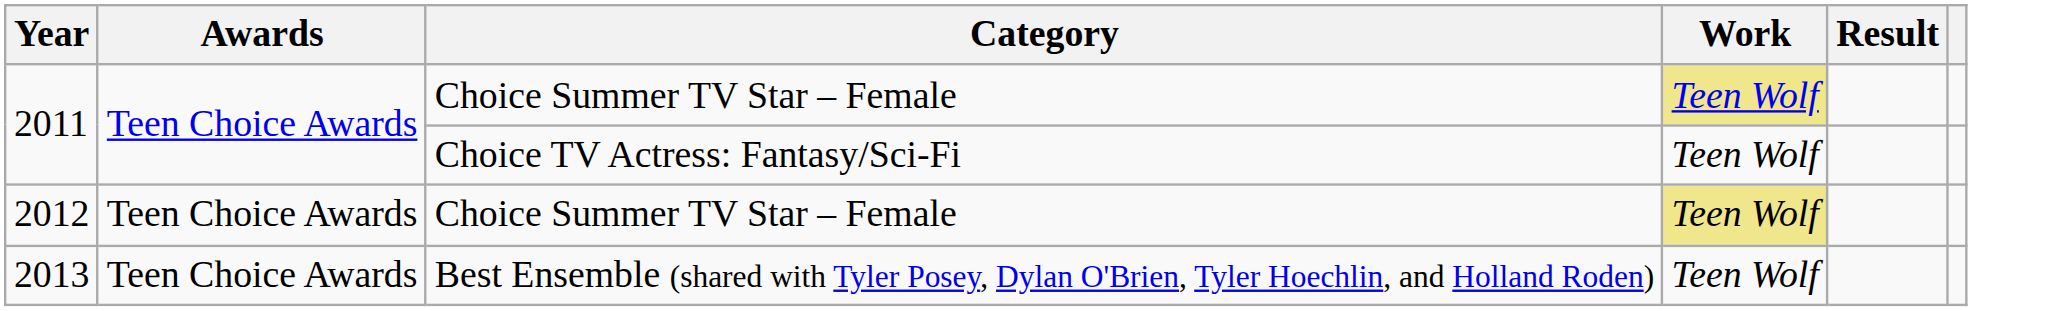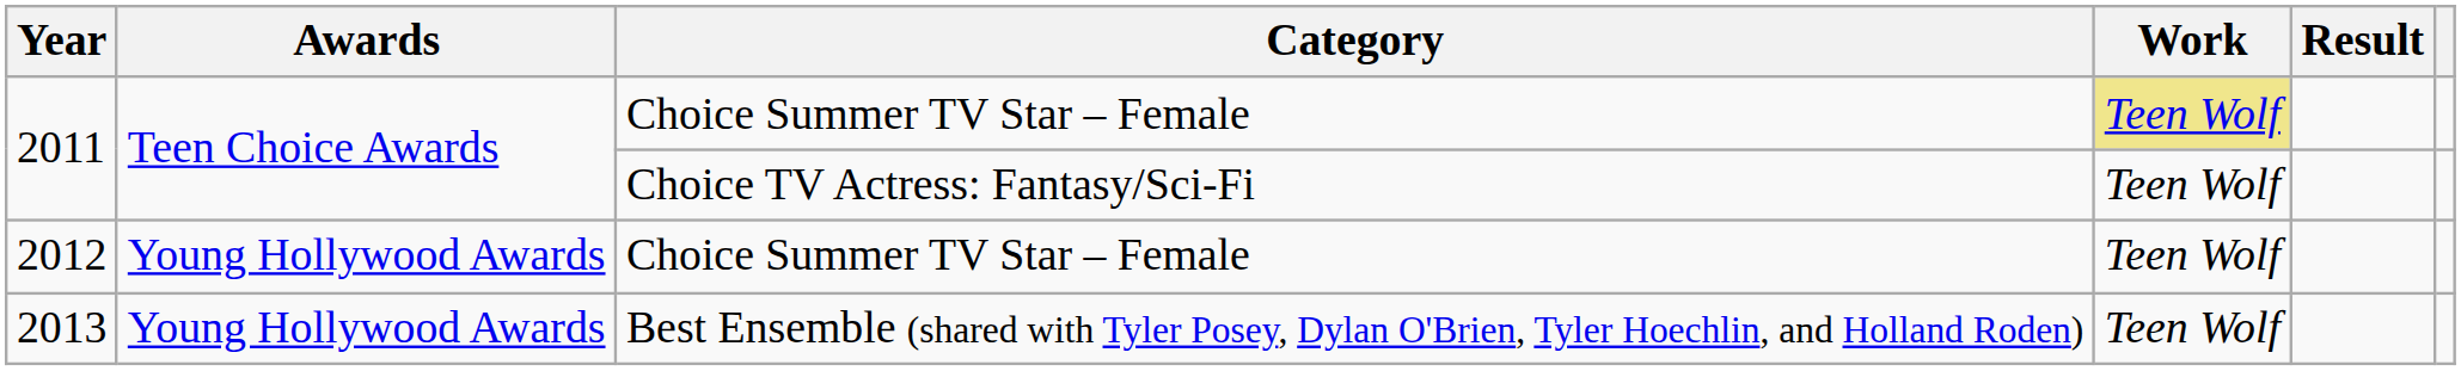2012 | Awards: Teen Choice Awards -> Young Hollywood Awards
2012 | Work: khaki background -> no background
2013 | Awards: Teen Choice Awards -> Young Hollywood Awards
